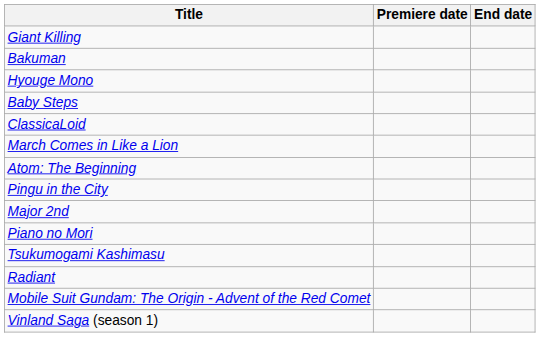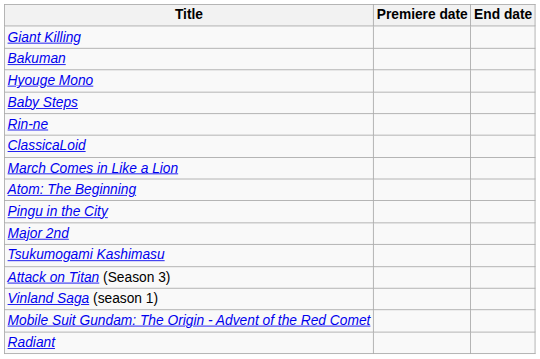+ row: Rin-ne
- row: Piano no Mori
+ row: Attack on Titan (Season 3)
rows swapped: Radiant <-> Vinland Saga (season 1)
